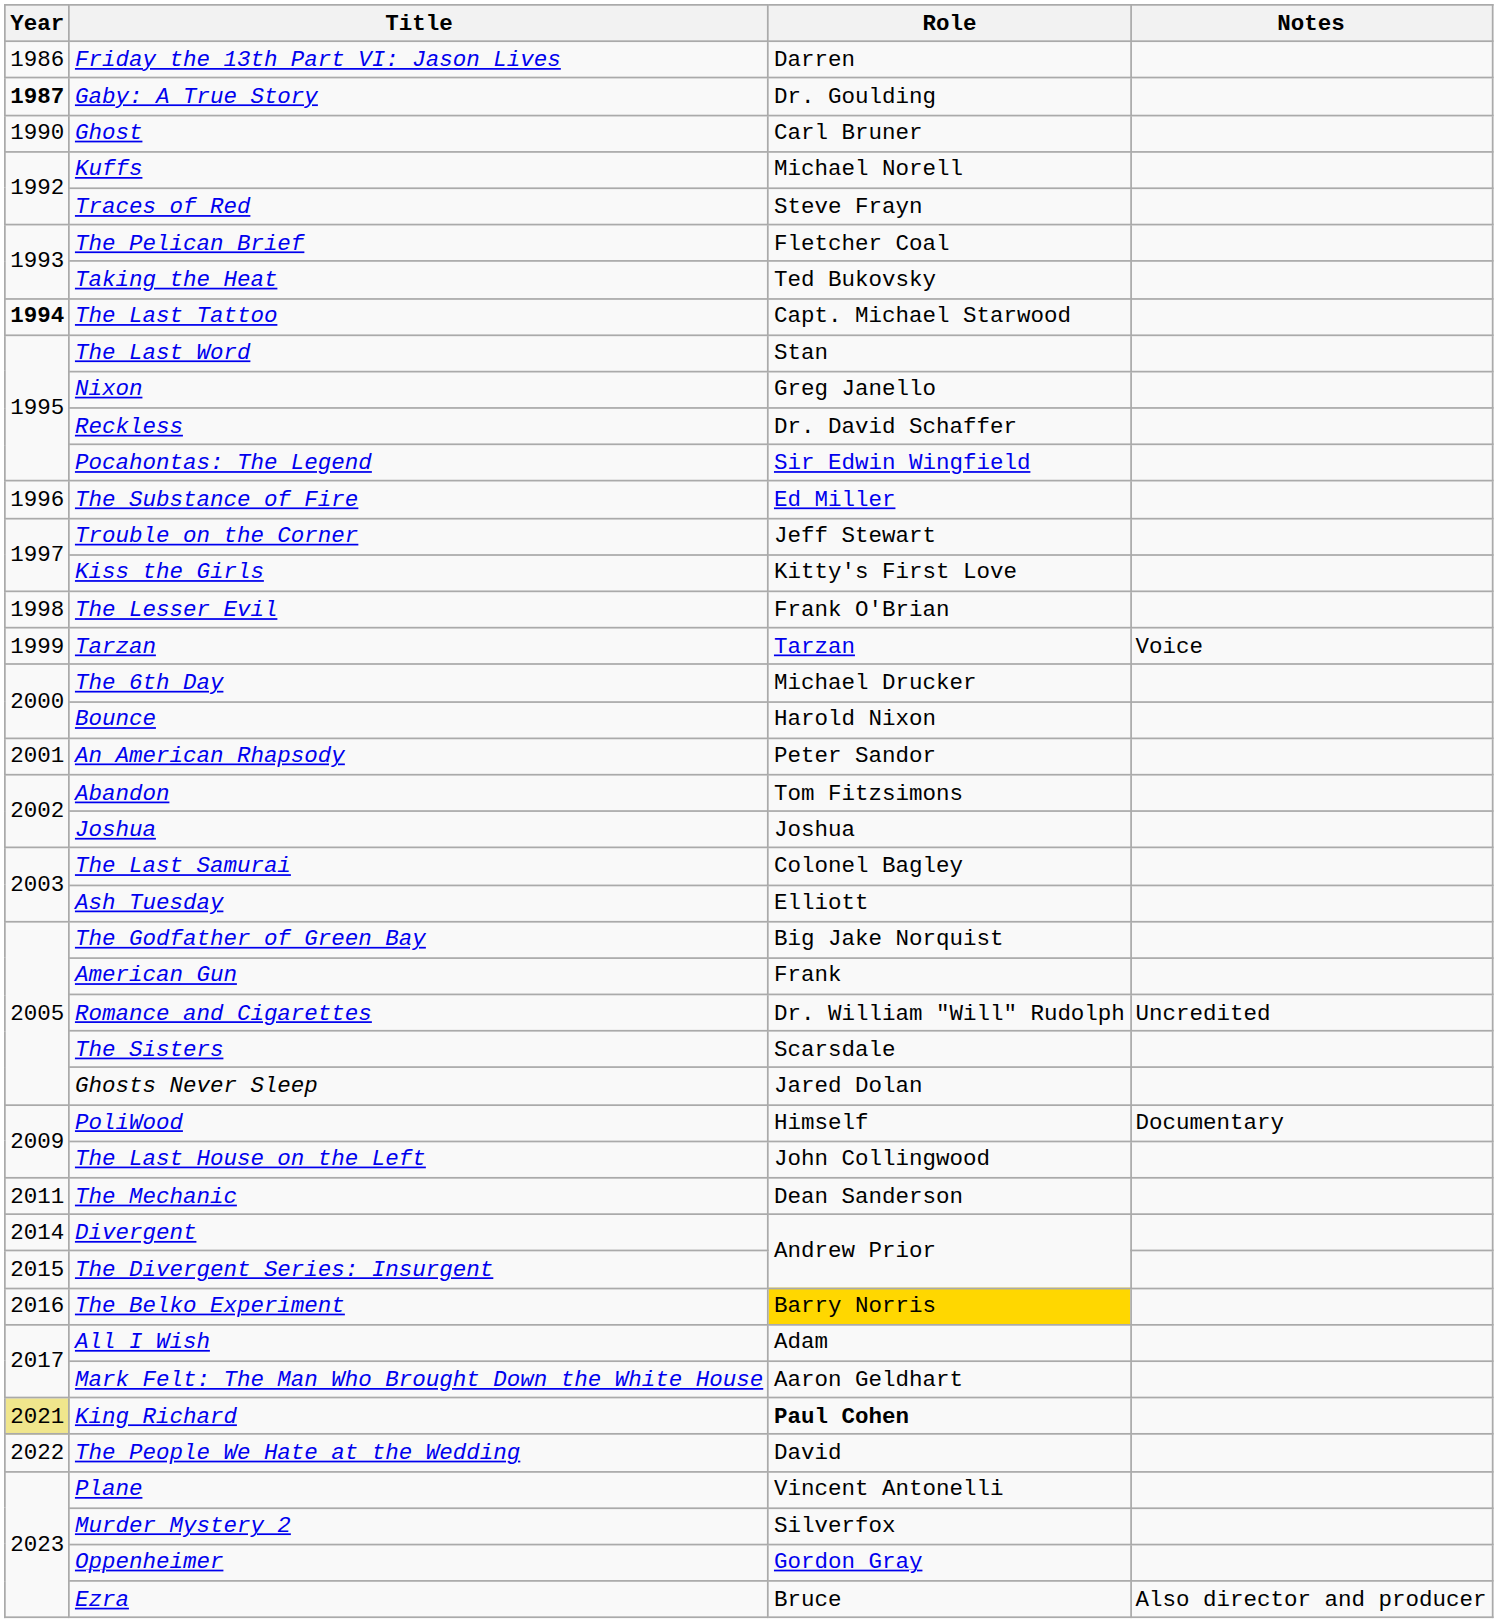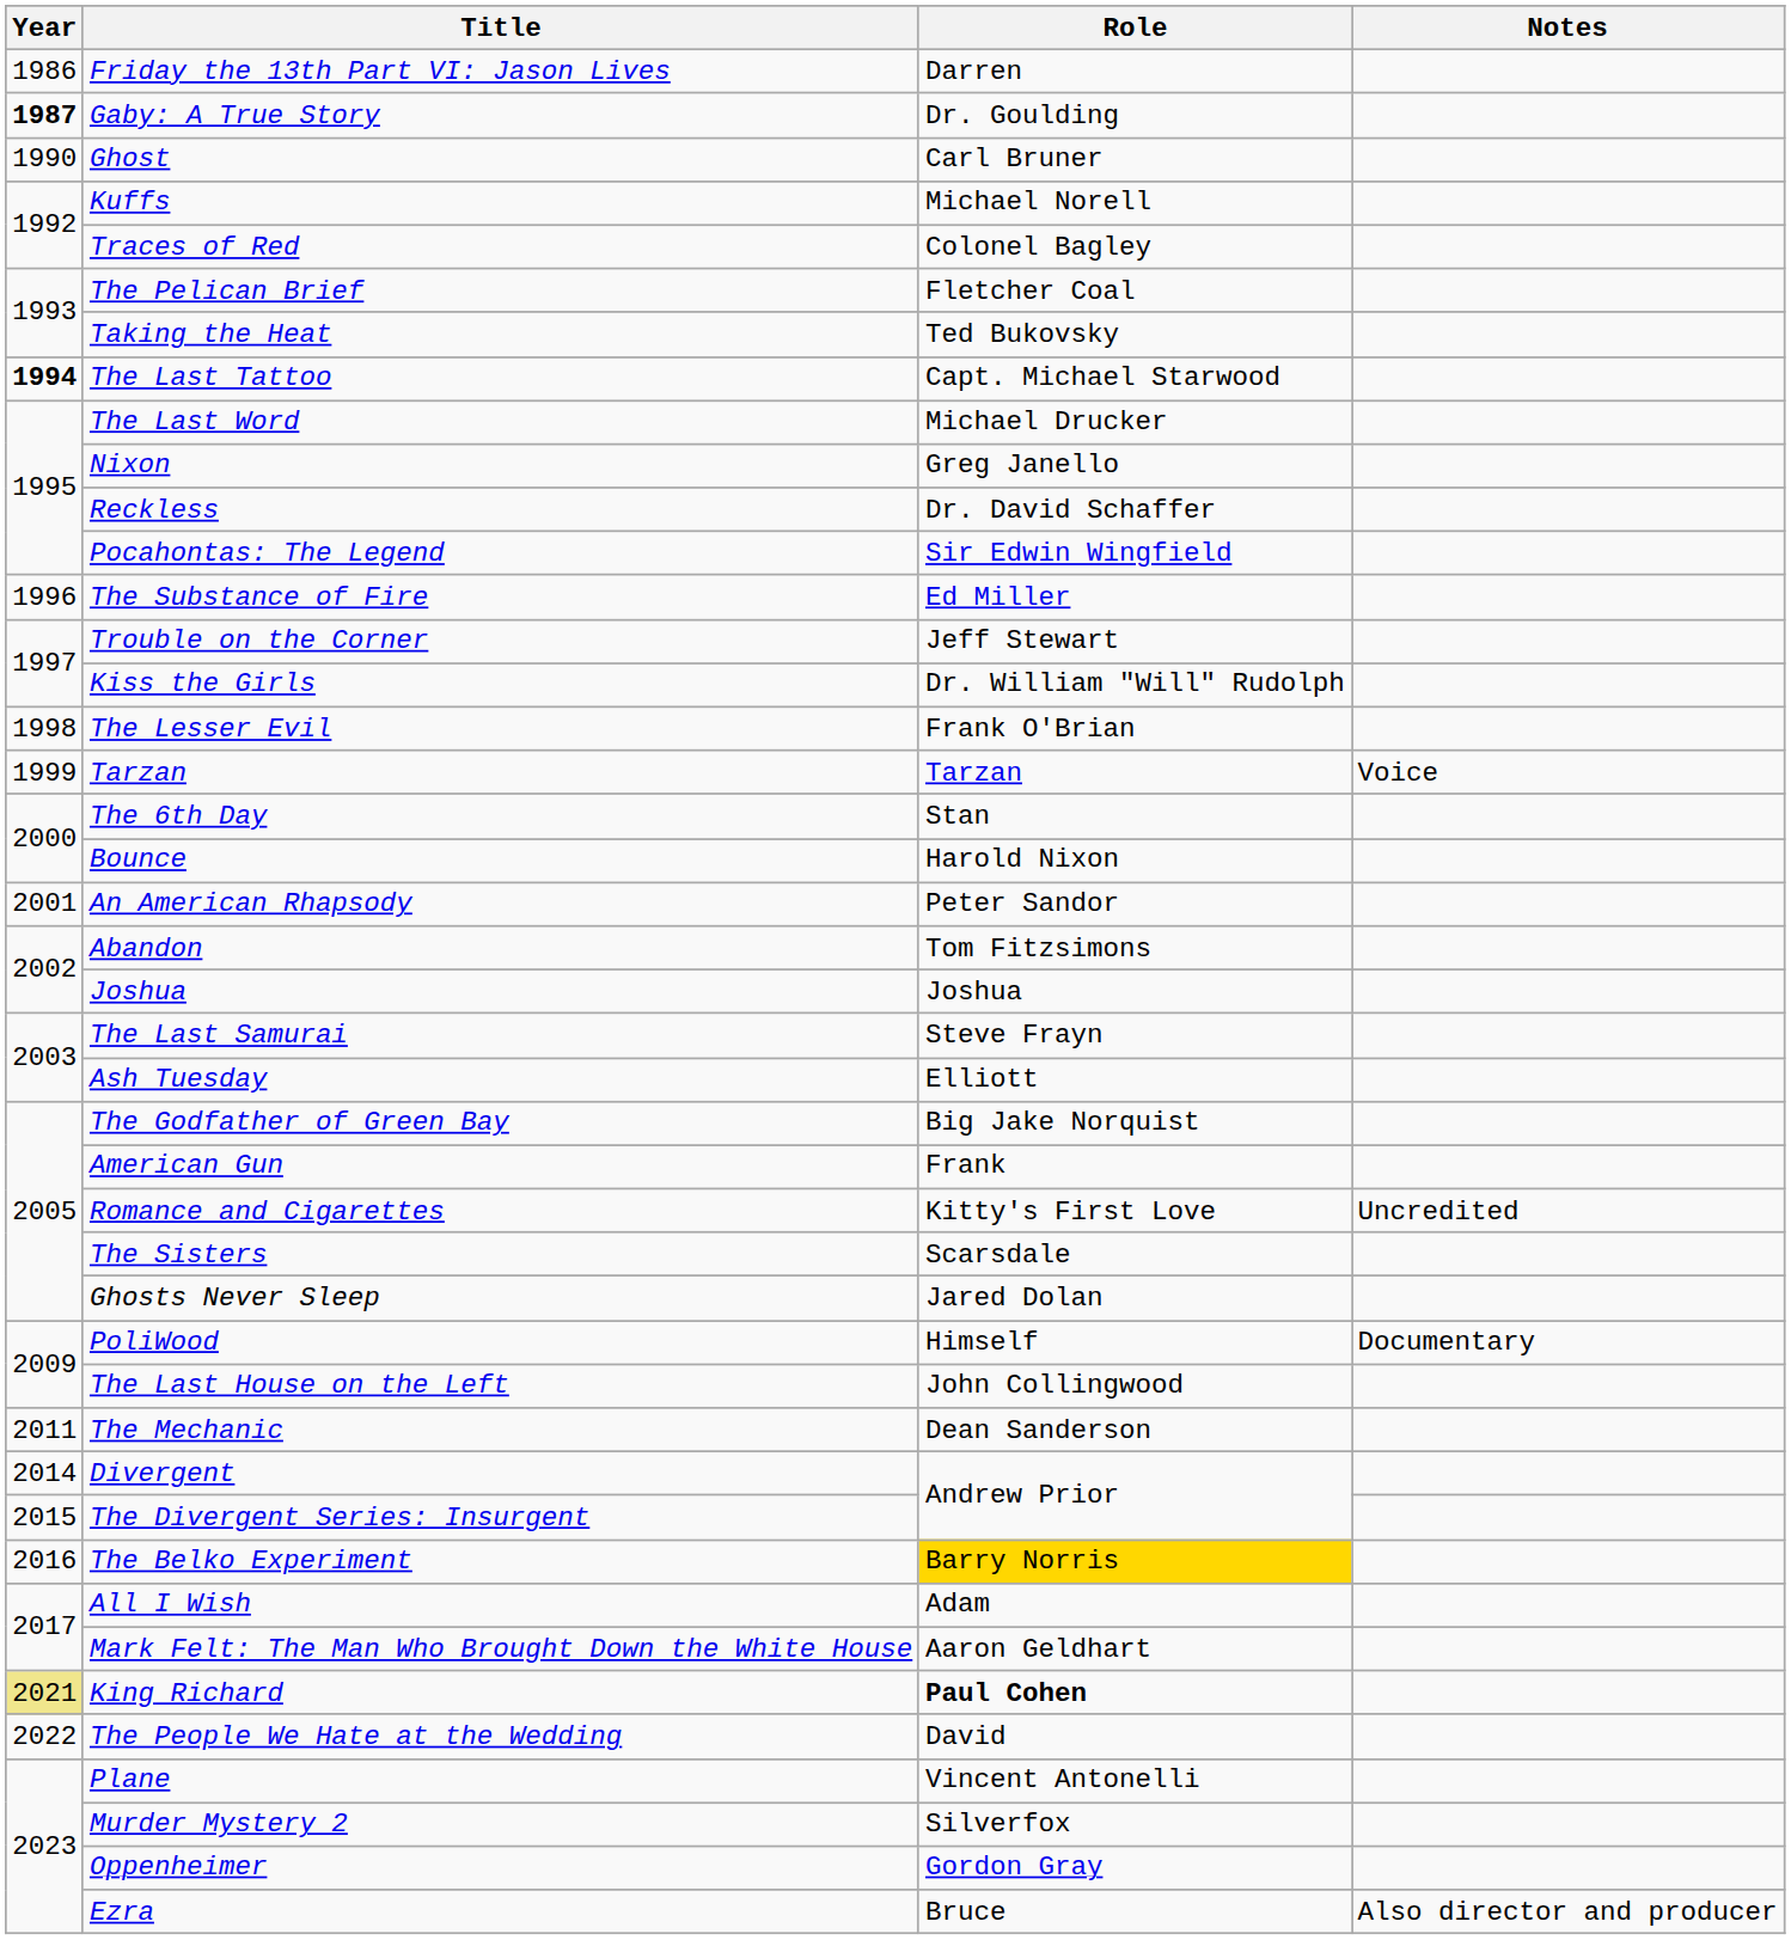Traces of Red | Role: Steve Frayn -> Colonel Bagley
The Last Word | Role: Stan -> Michael Drucker
Kiss the Girls | Role: Kitty's First Love -> Dr. William "Will" Rudolph
The 6th Day | Role: Michael Drucker -> Stan
The Last Samurai | Role: Colonel Bagley -> Steve Frayn
Romance and Cigarettes | Role: Dr. William "Will" Rudolph -> Kitty's First Love
